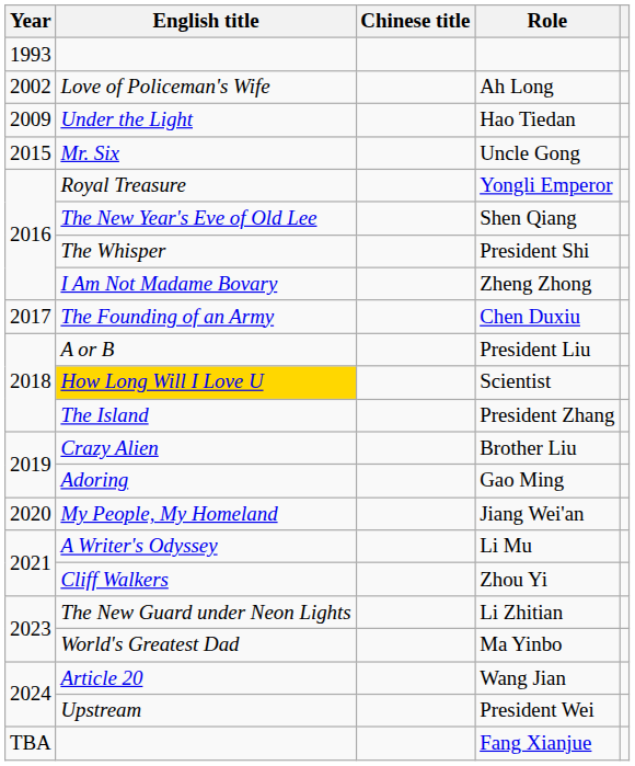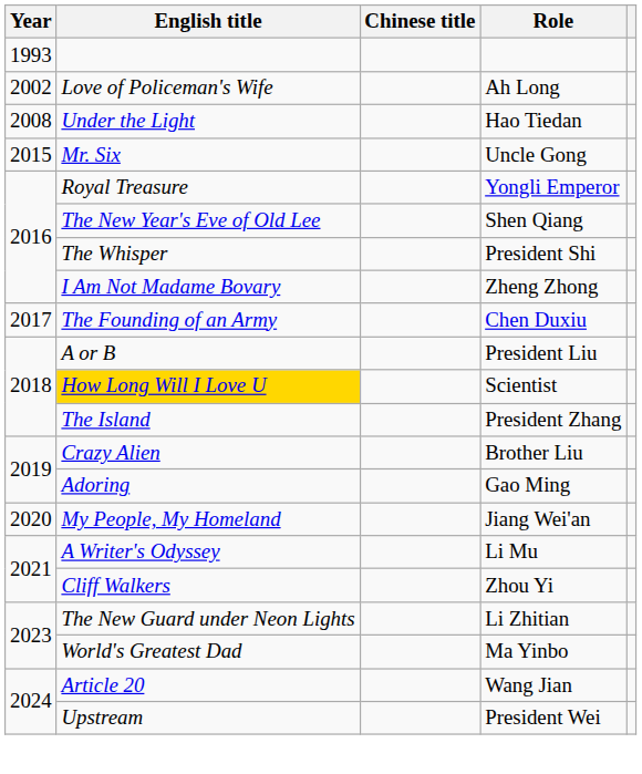Hao Tiedan | Year: 2009 -> 2008
- row: TBA | Fang Xianjue
